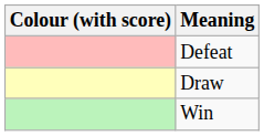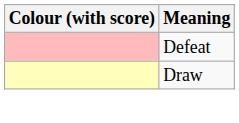- row: Win
